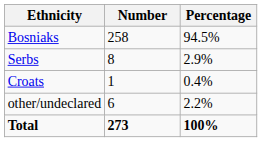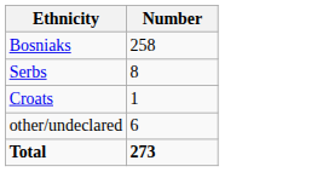- column: Percentage | 94.5% | 2.9% | 0.4% | 2.2% | 100%
